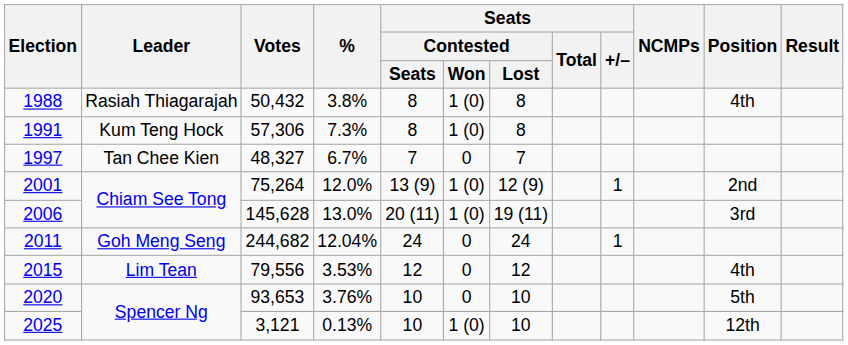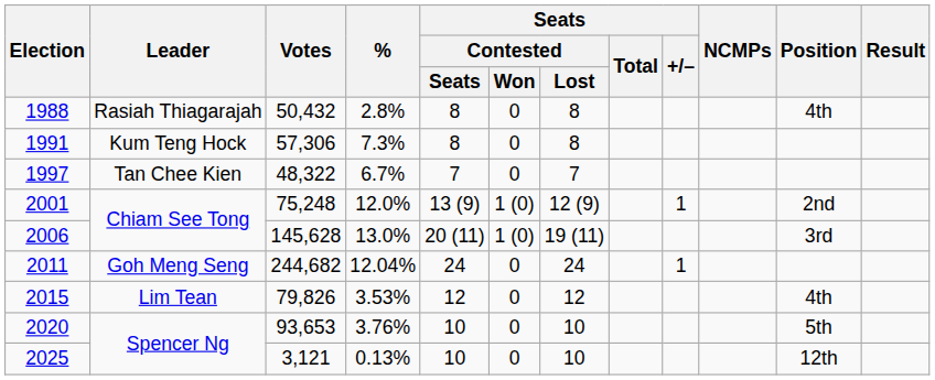1988 | %: 3.8% -> 2.8%
1988 | Seats / Contested / Won: 1 (0) -> 0
1991 | Seats / Contested / Won: 1 (0) -> 0
1997 | Votes: 48,327 -> 48,322
2001 | Votes: 75,264 -> 75,248
2015 | Votes: 79,556 -> 79,826
2025 | Seats / Contested / Won: 1 (0) -> 0
